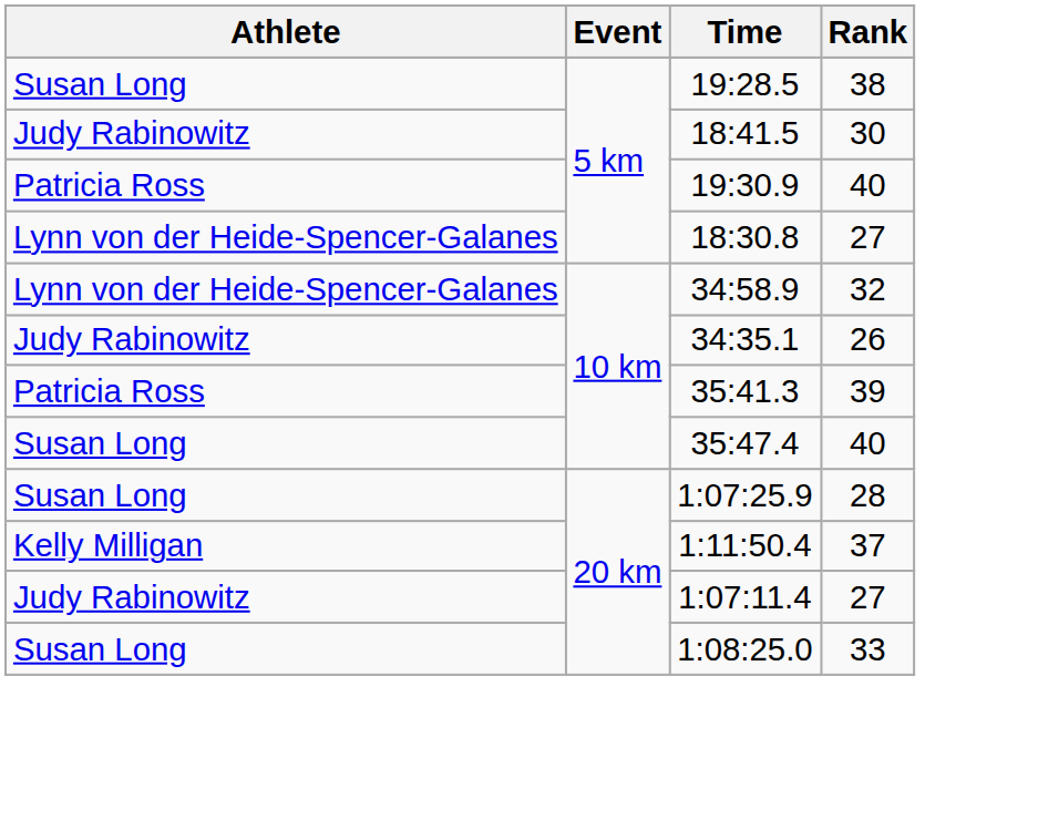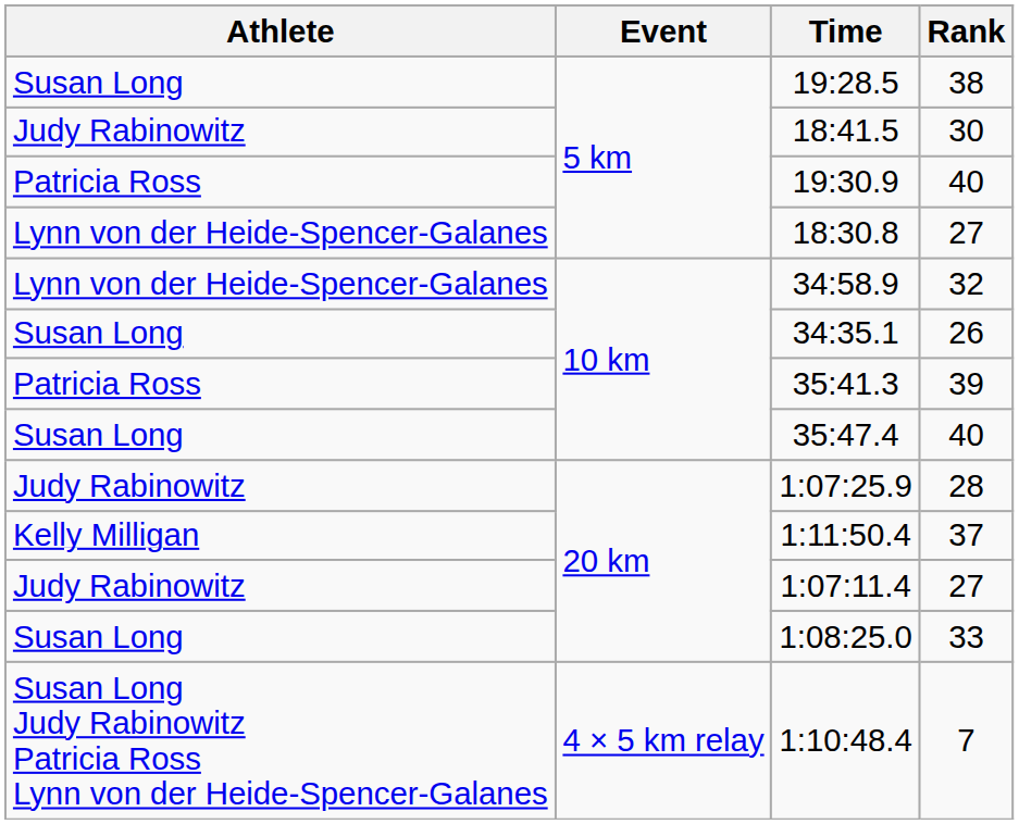34:35.1 | Athlete: Judy Rabinowitz -> Susan Long
1:07:25.9 | Athlete: Susan Long -> Judy Rabinowitz
+ row: Susan Long Judy Rabinowitz Patricia Ross Lynn von der Heide-Spencer-Galanes | 4 × 5 km relay | 1:10:48.4 | 7
